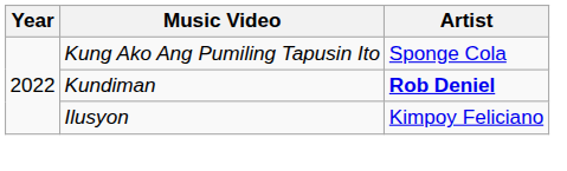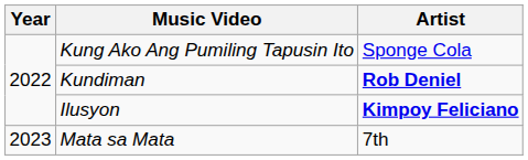Ilusyon | Artist: normal -> bold
+ row: 2023 | Mata sa Mata | 7th
